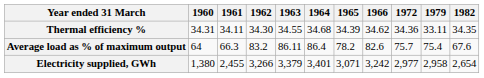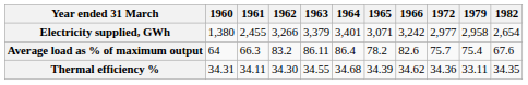rows swapped: Electricity supplied, GWh <-> Thermal efficiency %
